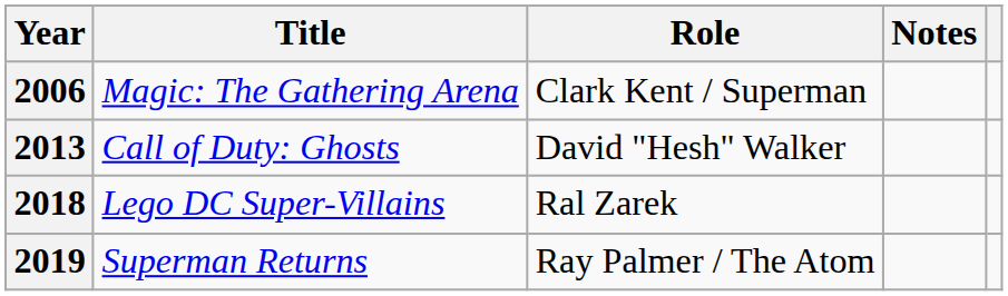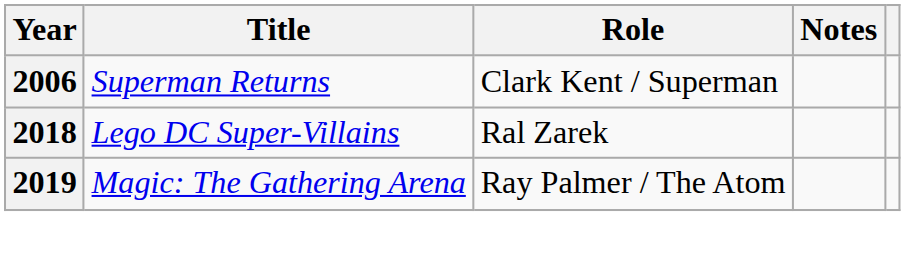2006 | Title: Magic: The Gathering Arena -> Superman Returns
- row: 2013 | Call of Duty: Ghosts | David "Hesh" Walker
2019 | Title: Superman Returns -> Magic: The Gathering Arena
